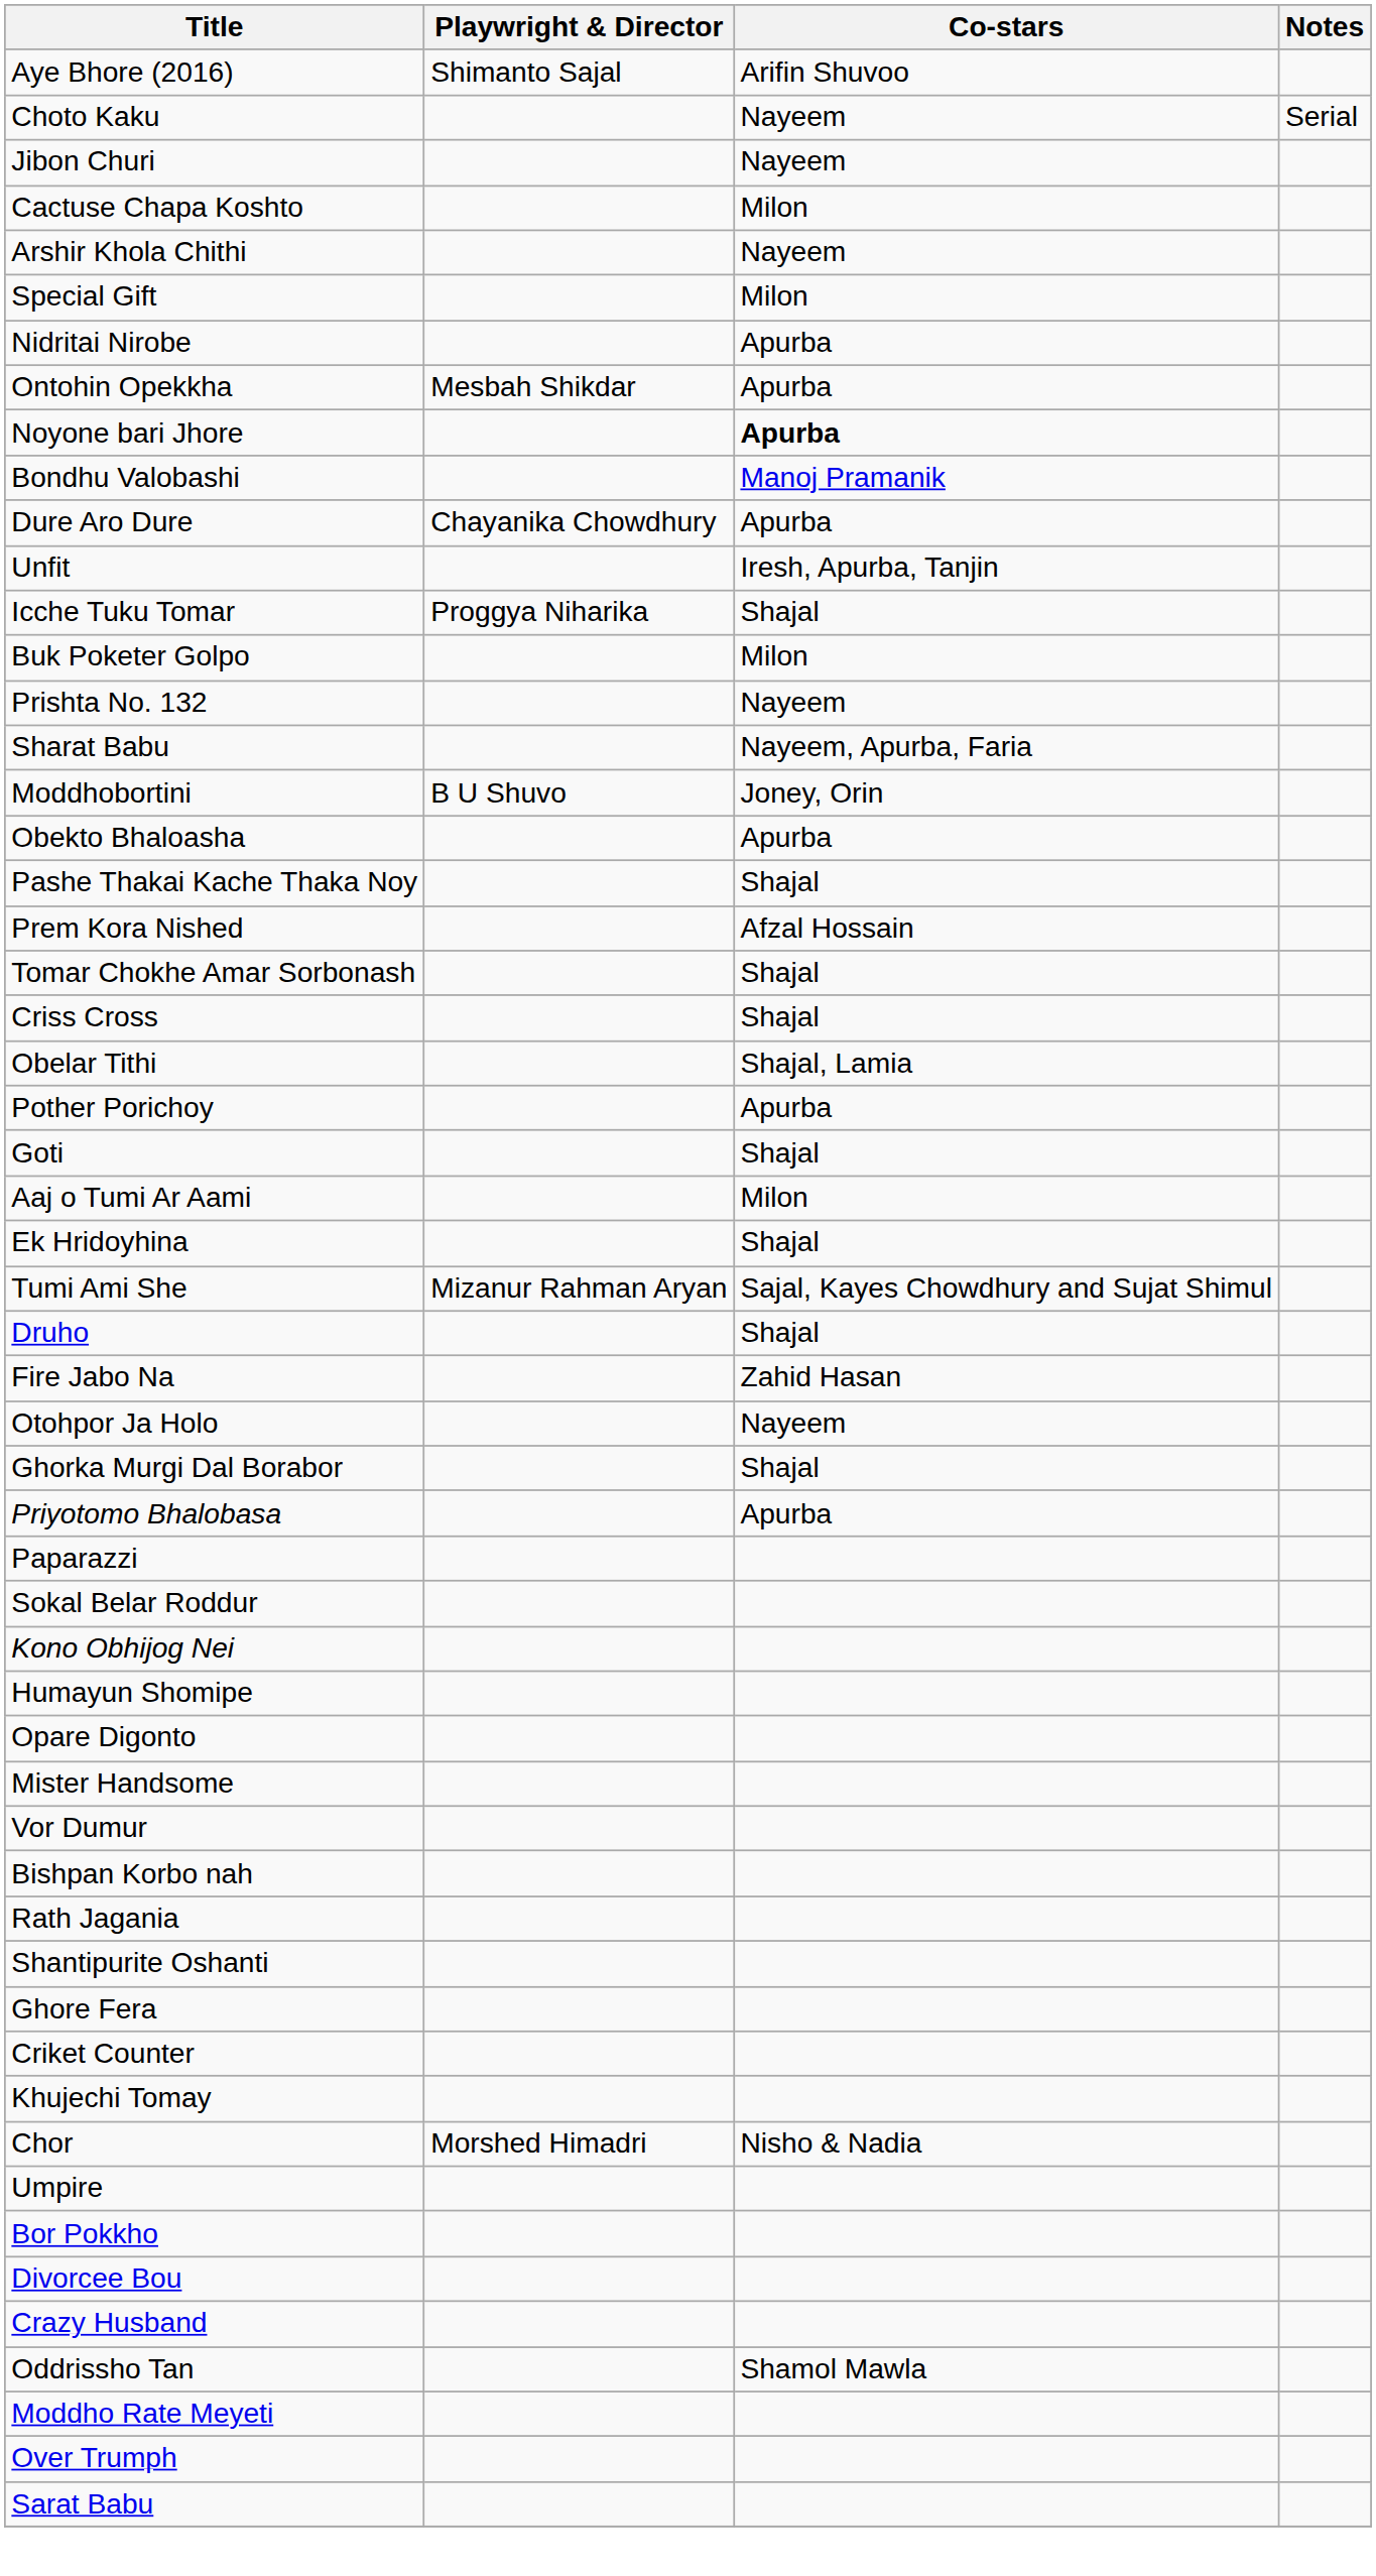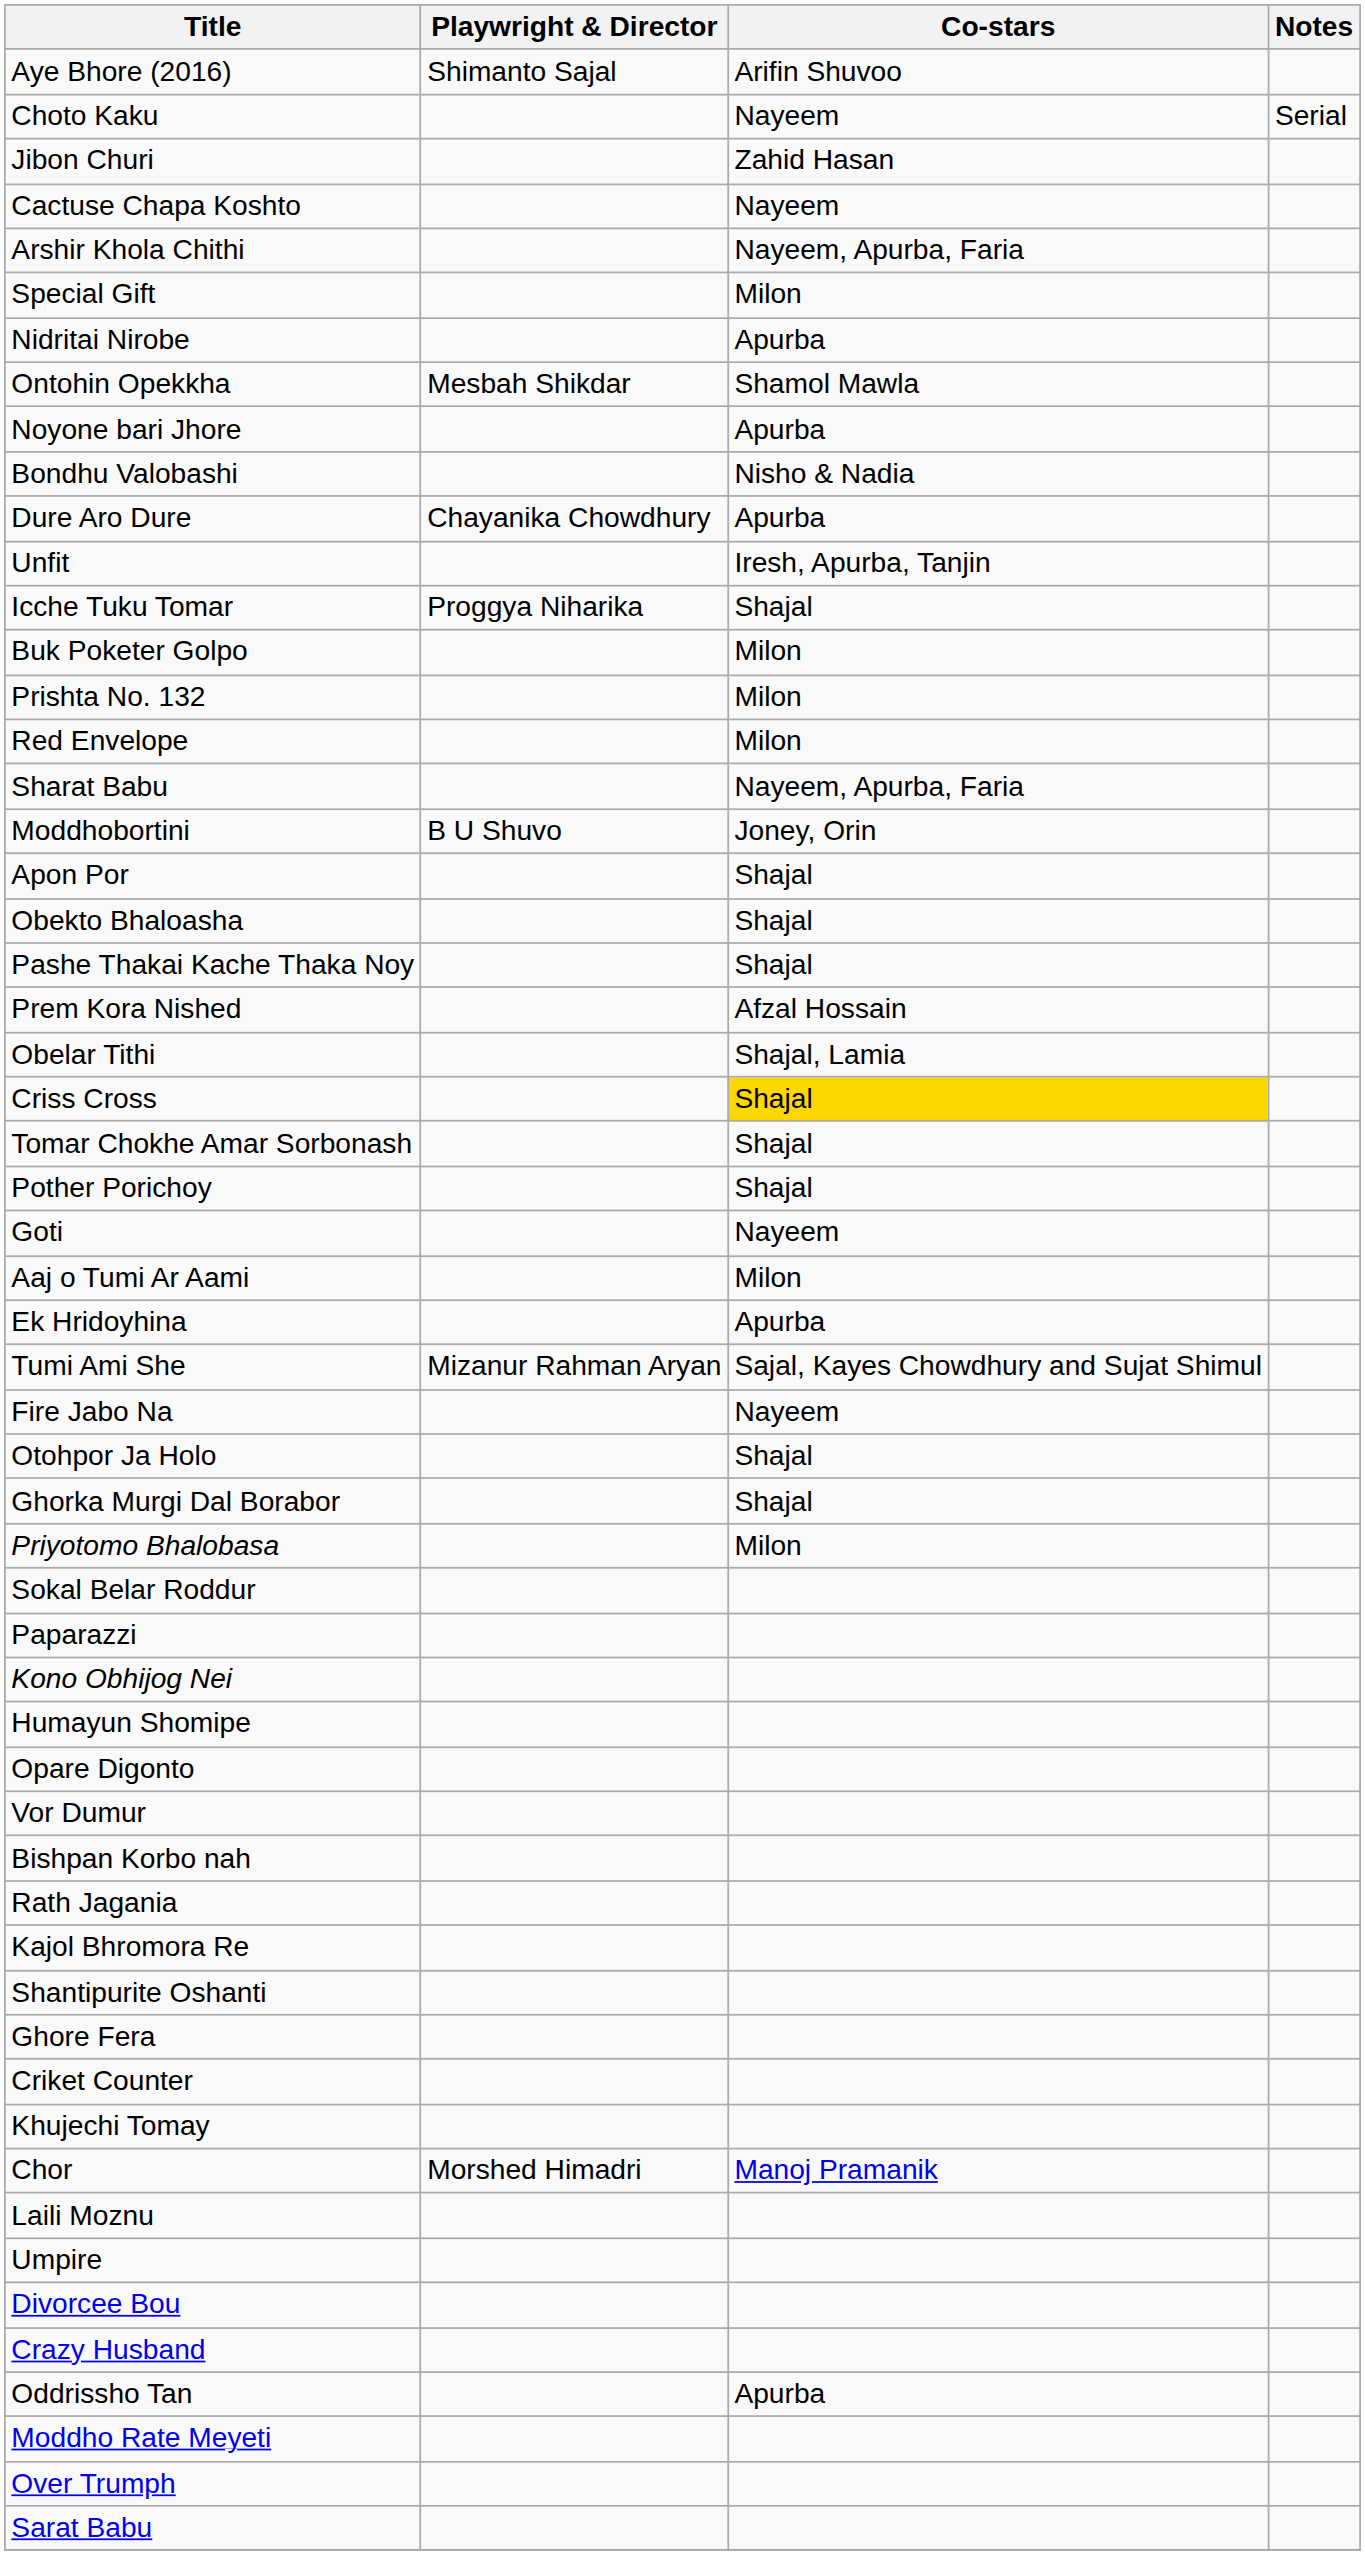Jibon Churi | Co-stars: Nayeem -> Zahid Hasan
Cactuse Chapa Koshto | Co-stars: Milon -> Nayeem
Arshir Khola Chithi | Co-stars: Nayeem -> Nayeem, Apurba, Faria
Ontohin Opekkha | Co-stars: Apurba -> Shamol Mawla
Noyone bari Jhore | Co-stars: bold -> normal
Bondhu Valobashi | Co-stars: Manoj Pramanik -> Nisho & Nadia
Prishta No. 132 | Co-stars: Nayeem -> Milon
+ row: Red Envelope | Milon
+ row: Apon Por | Shajal
Obekto Bhaloasha | Co-stars: Apurba -> Shajal
rows swapped: Obelar Tithi <-> Tomar Chokhe Amar Sorbonash
Criss Cross | Co-stars: no background -> gold background
Pother Porichoy | Co-stars: Apurba -> Shajal
Goti | Co-stars: Shajal -> Nayeem
Ek Hridoyhina | Co-stars: Shajal -> Apurba
- row: Druho | Shajal
Fire Jabo Na | Co-stars: Zahid Hasan -> Nayeem
Otohpor Ja Holo | Co-stars: Nayeem -> Shajal
Priyotomo Bhalobasa | Co-stars: Apurba -> Milon
rows swapped: Sokal Belar Roddur <-> Paparazzi
- row: Mister Handsome
+ row: Kajol Bhromora Re
Chor | Co-stars: Nisho & Nadia -> Manoj Pramanik
+ row: Laili Moznu
- row: Bor Pokkho
Oddrissho Tan | Co-stars: Shamol Mawla -> Apurba
